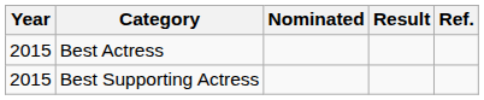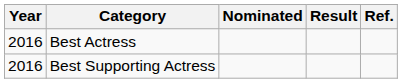Best Actress | Year: 2015 -> 2016
Best Supporting Actress | Year: 2015 -> 2016
